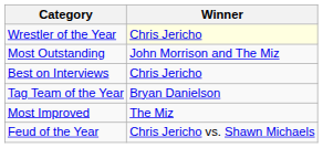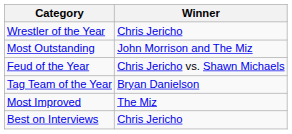Wrestler of the Year | Winner: lightyellow background -> no background
rows swapped: Feud of the Year <-> Best on Interviews
